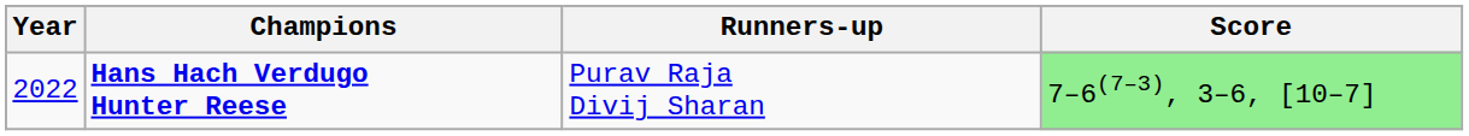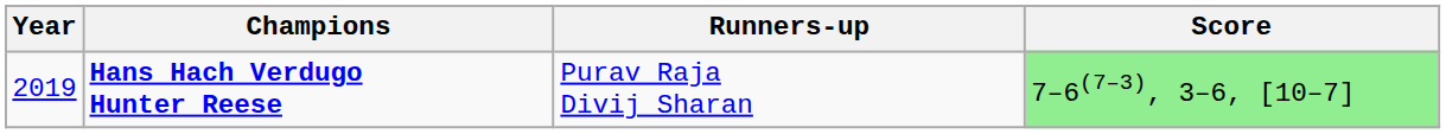Hans Hach Verdugo Hunter Reese | Year: 2022 -> 2019
